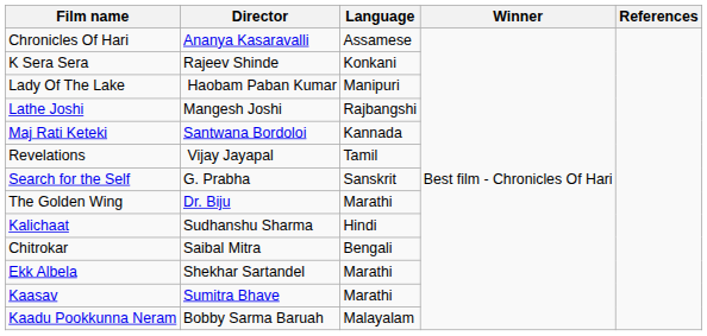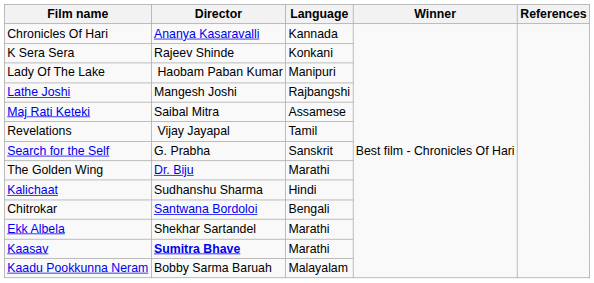Chronicles Of Hari | Language: Assamese -> Kannada
Maj Rati Keteki | Director: Santwana Bordoloi -> Saibal Mitra
Maj Rati Keteki | Language: Kannada -> Assamese
Chitrokar | Director: Saibal Mitra -> Santwana Bordoloi
Kaasav | Director: normal -> bold
